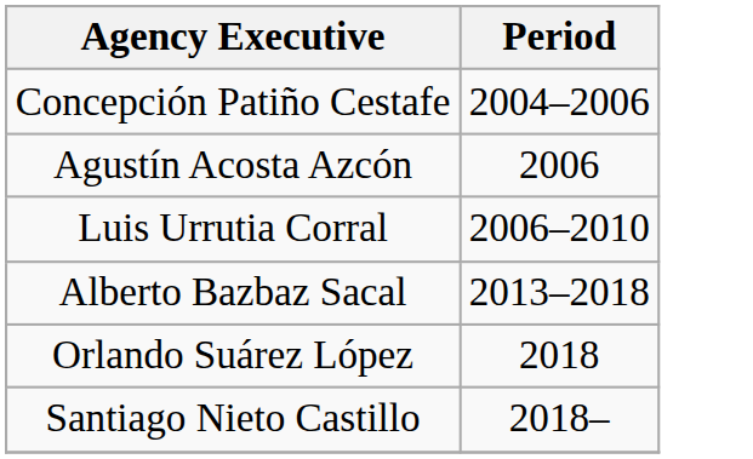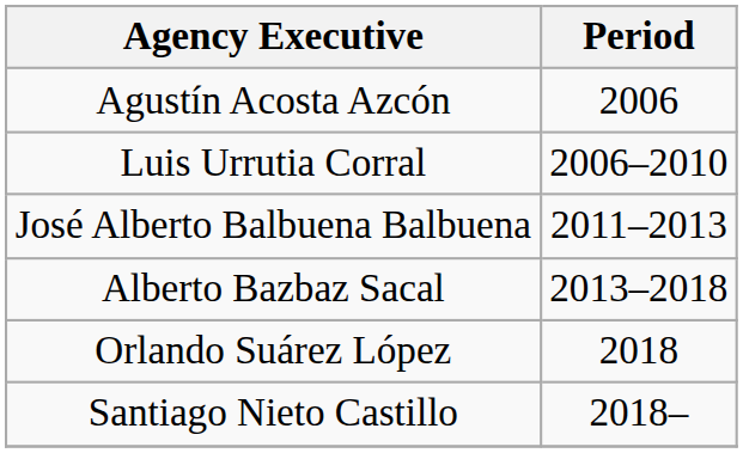- row: Concepción Patiño Cestafe | 2004–2006
+ row: José Alberto Balbuena Balbuena | 2011–2013
